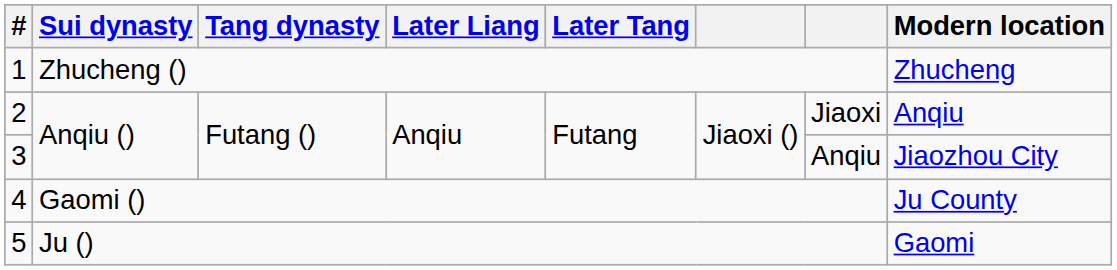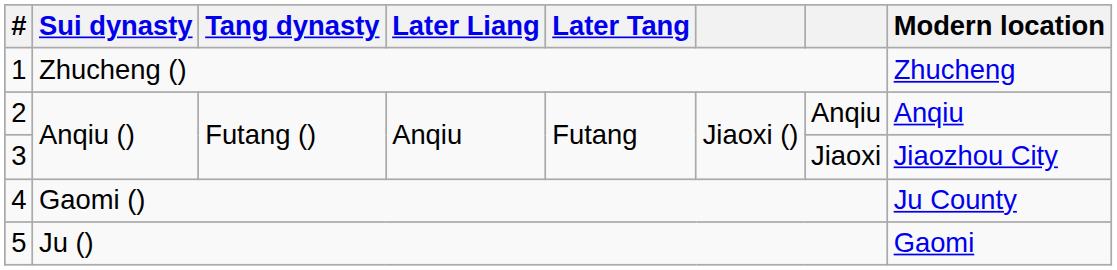2 | column 7: Jiaoxi -> Anqiu
3 | column 7: Anqiu -> Jiaoxi
